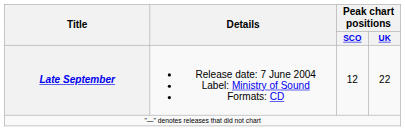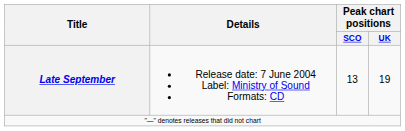Late September | Peak chart positions / SCO: 12 -> 13
Late September | Peak chart positions / UK: 22 -> 19
